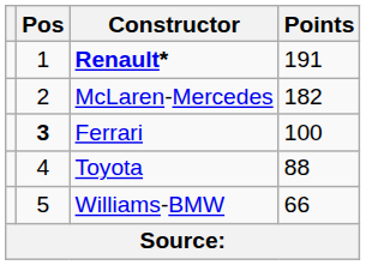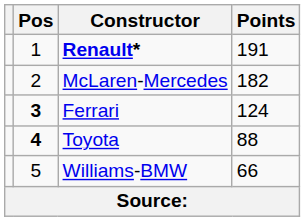Ferrari | Points: 100 -> 124
Toyota | Pos: normal -> bold
